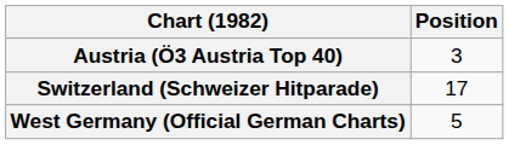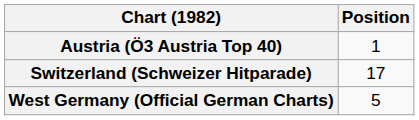Austria (Ö3 Austria Top 40) | Position: 3 -> 1
